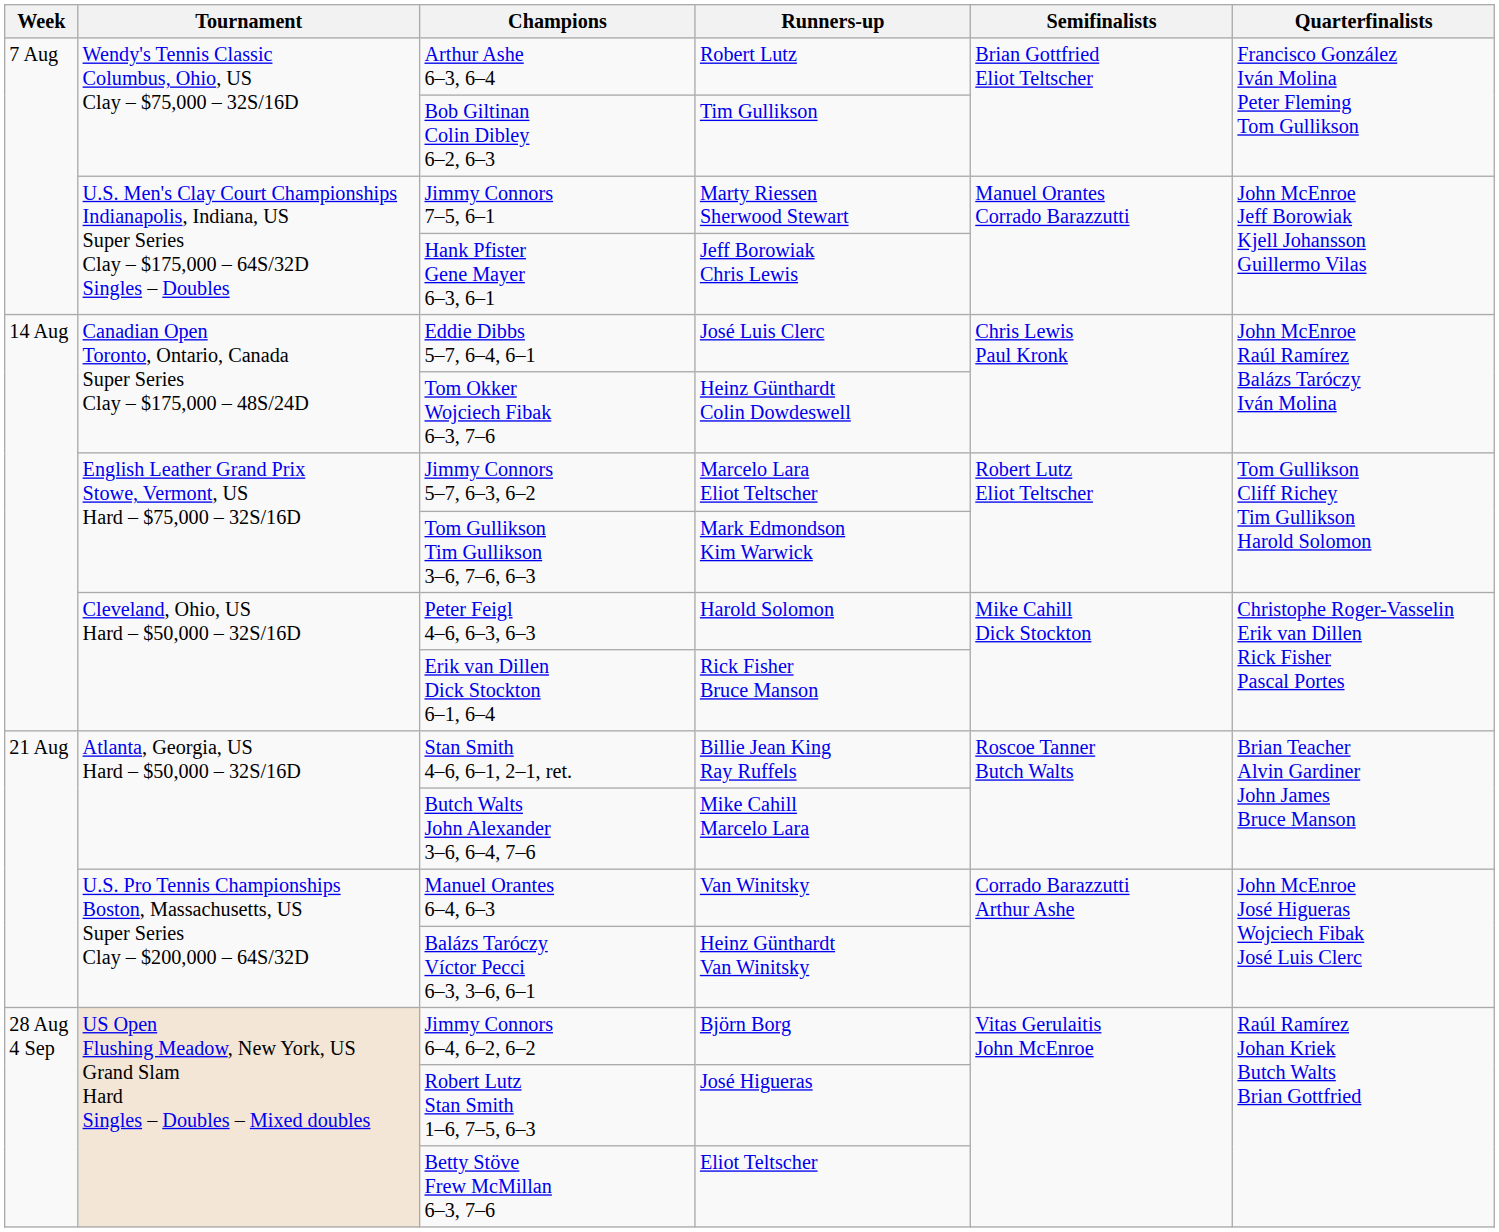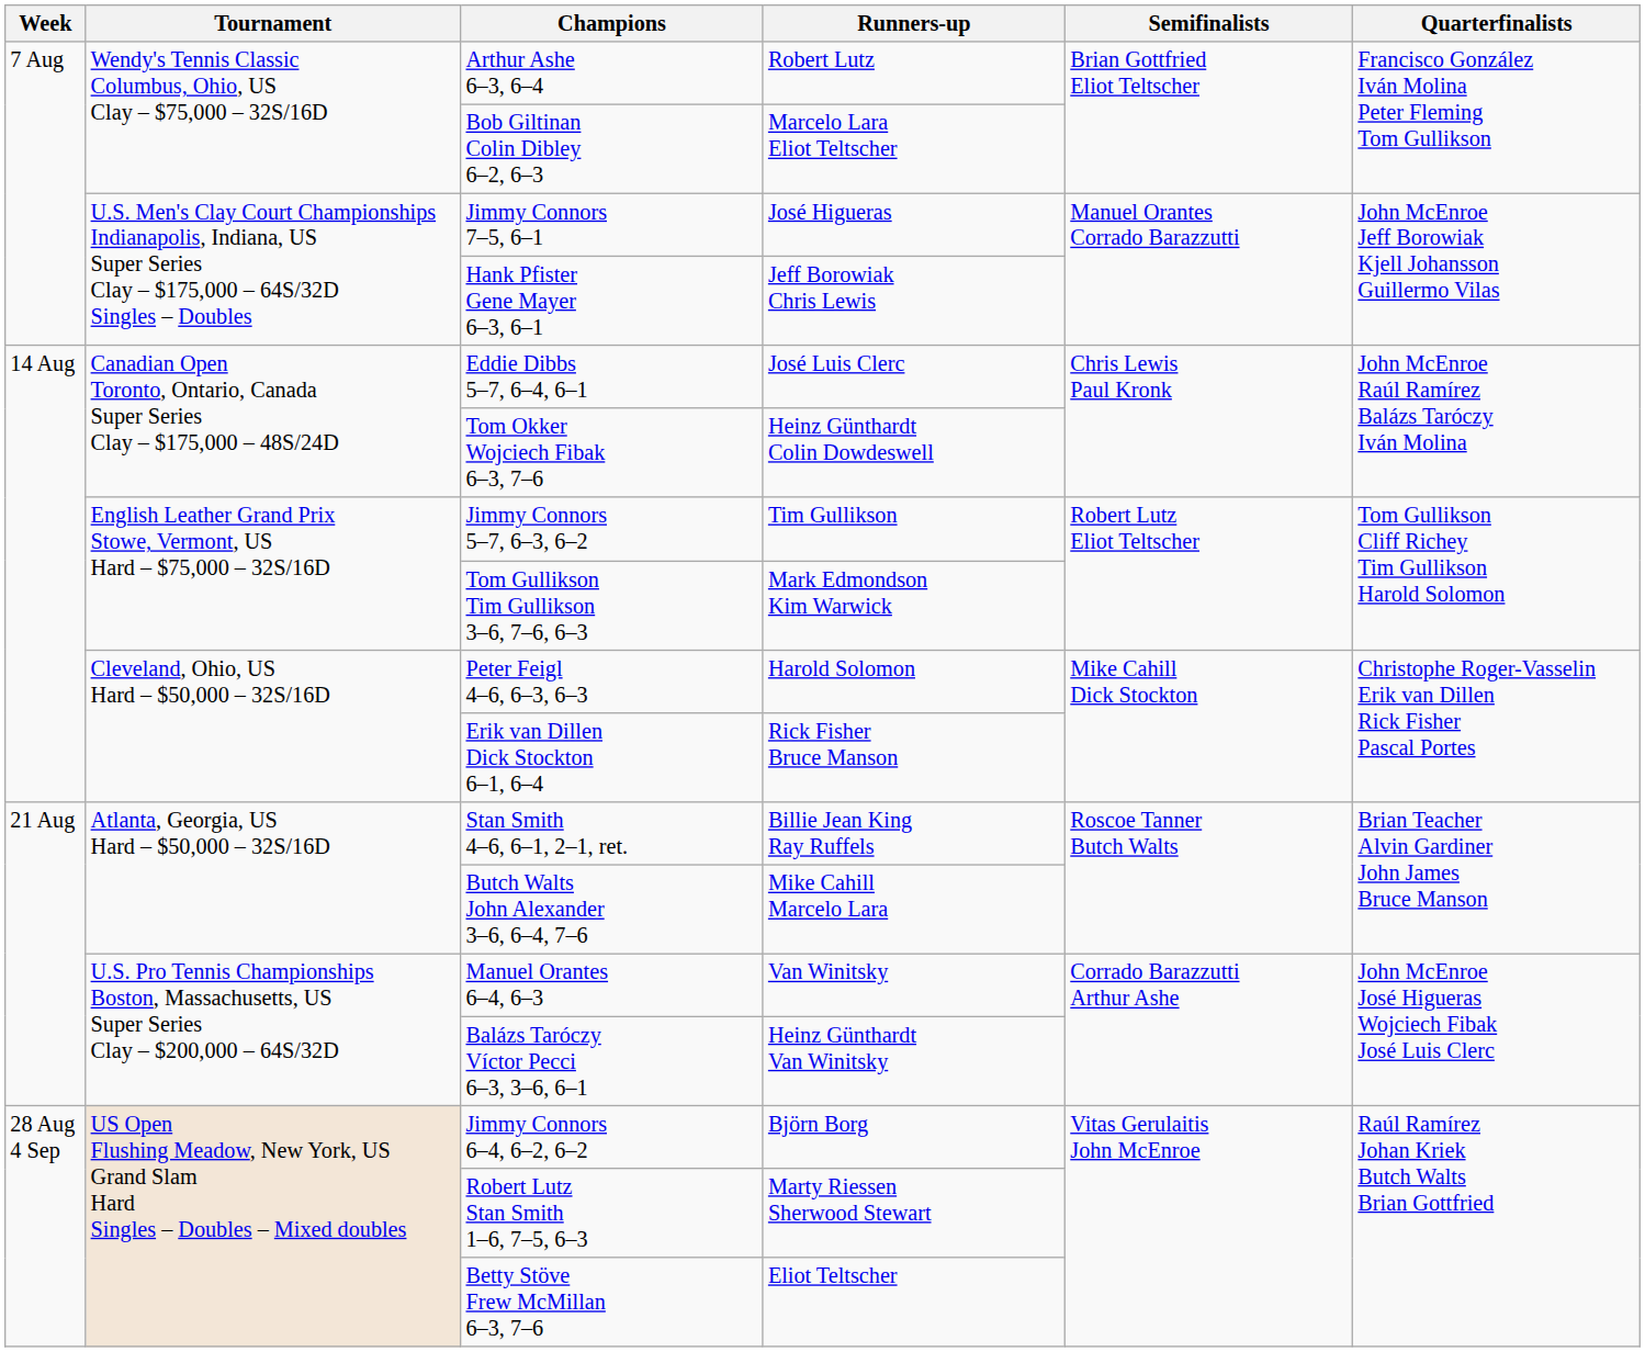Bob Giltinan Colin Dibley 6–2, 6–3 | Runners-up: Tim Gullikson -> Marcelo Lara Eliot Teltscher
Jimmy Connors 7–5, 6–1 | Runners-up: Marty Riessen Sherwood Stewart -> José Higueras
Jimmy Connors 5–7, 6–3, 6–2 | Runners-up: Marcelo Lara Eliot Teltscher -> Tim Gullikson
Robert Lutz Stan Smith 1–6, 7–5, 6–3 | Runners-up: José Higueras -> Marty Riessen Sherwood Stewart
